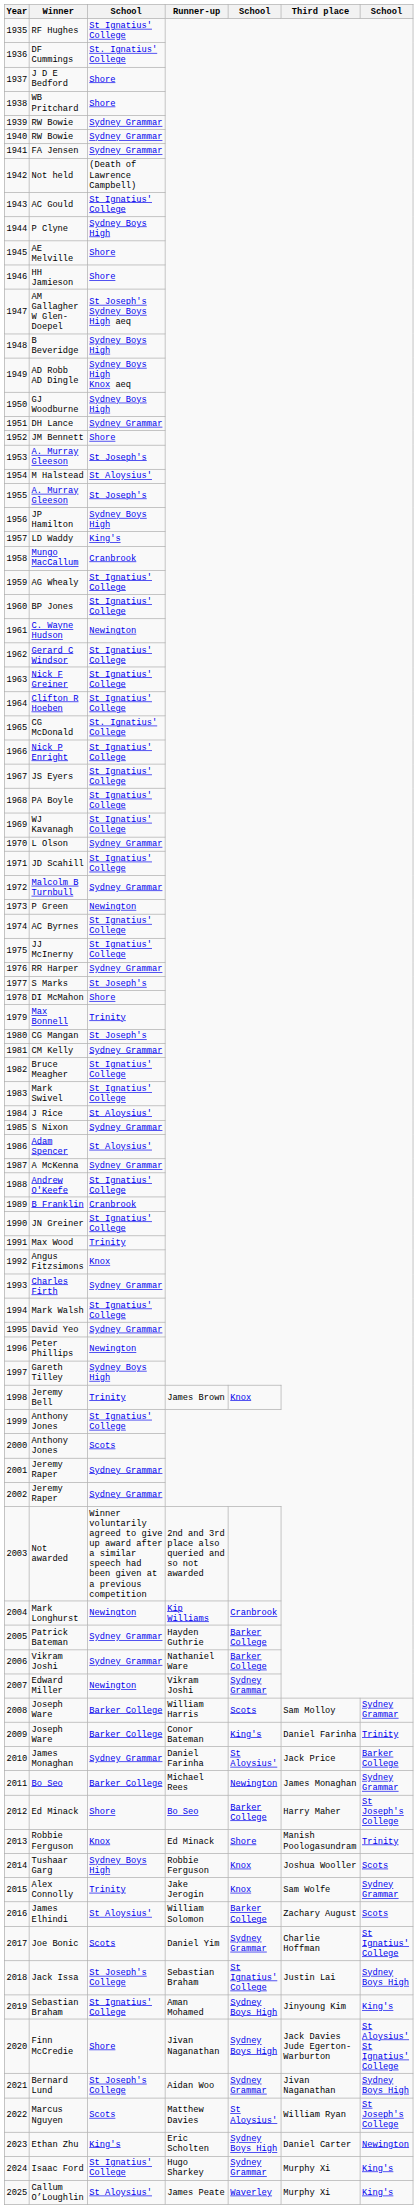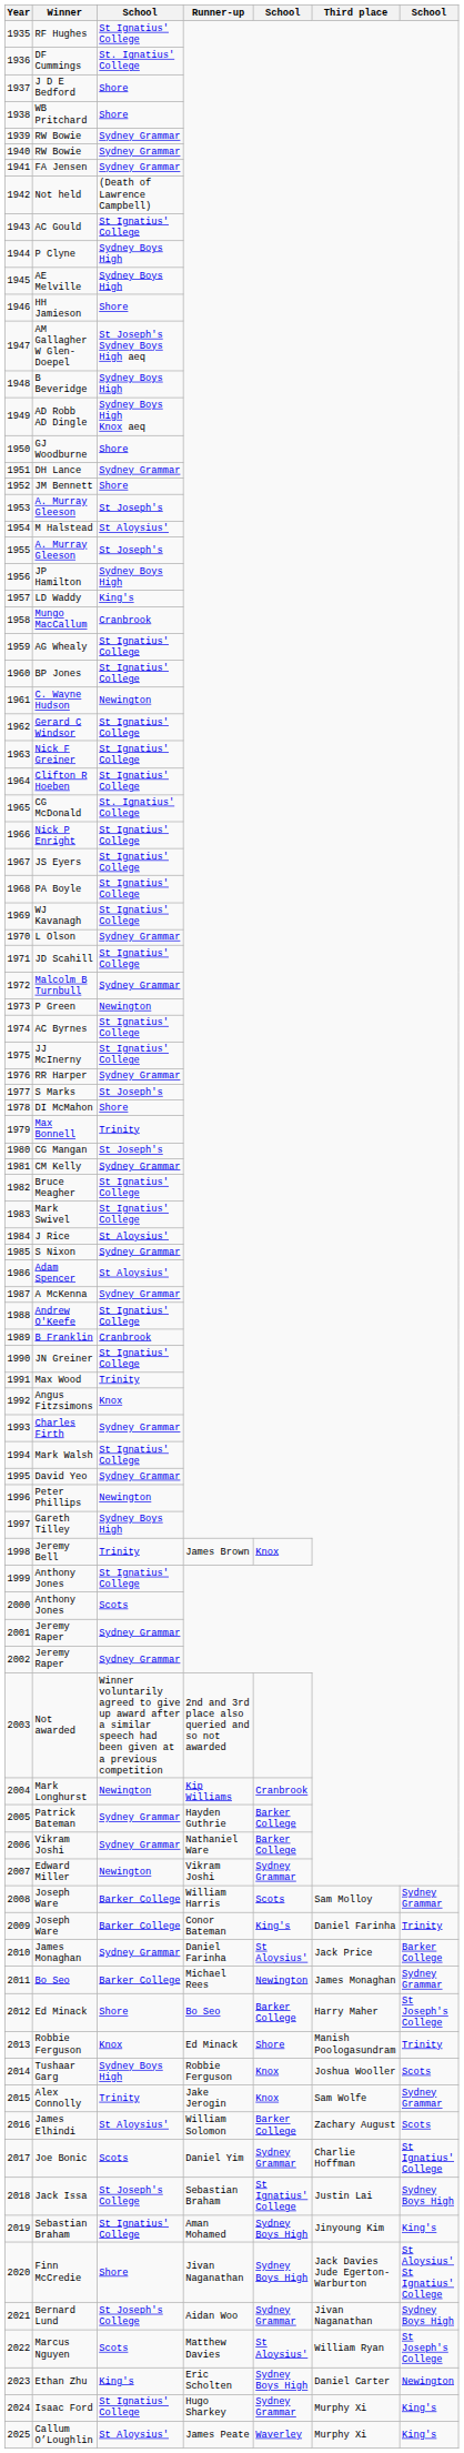AE Melville | column 3: Shore -> Sydney Boys High
GJ Woodburne | column 3: Sydney Boys High -> Shore
